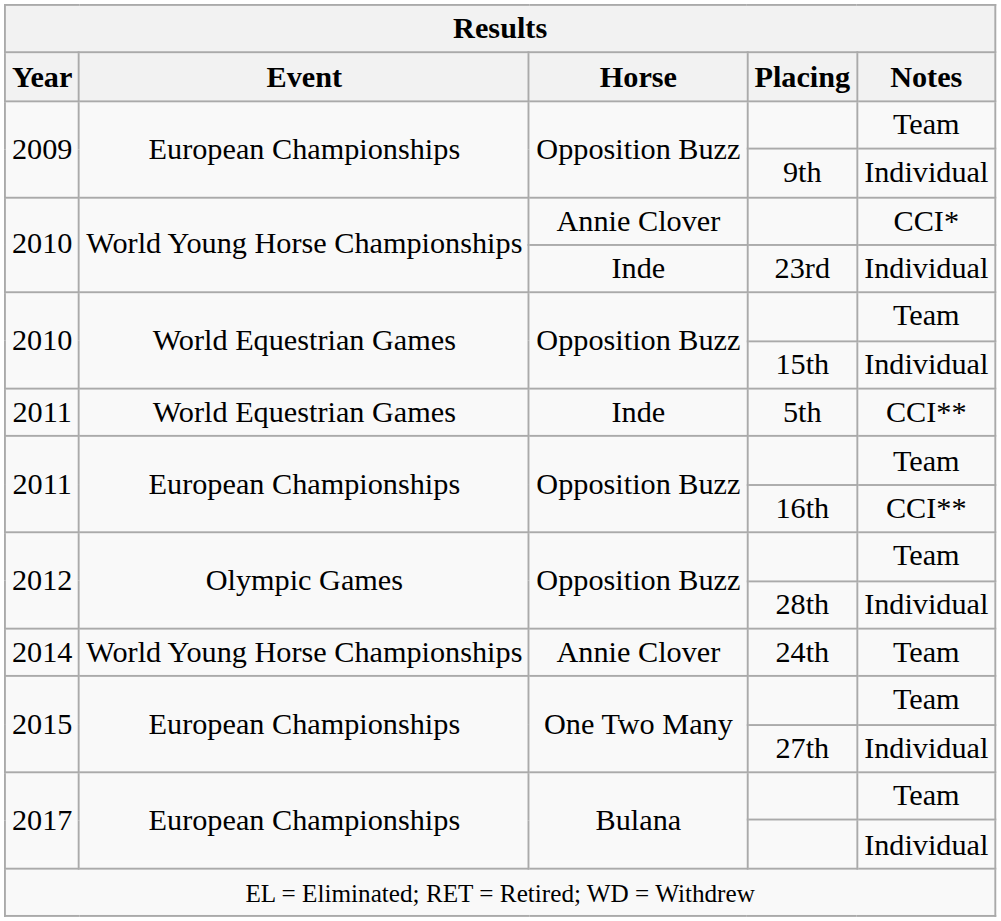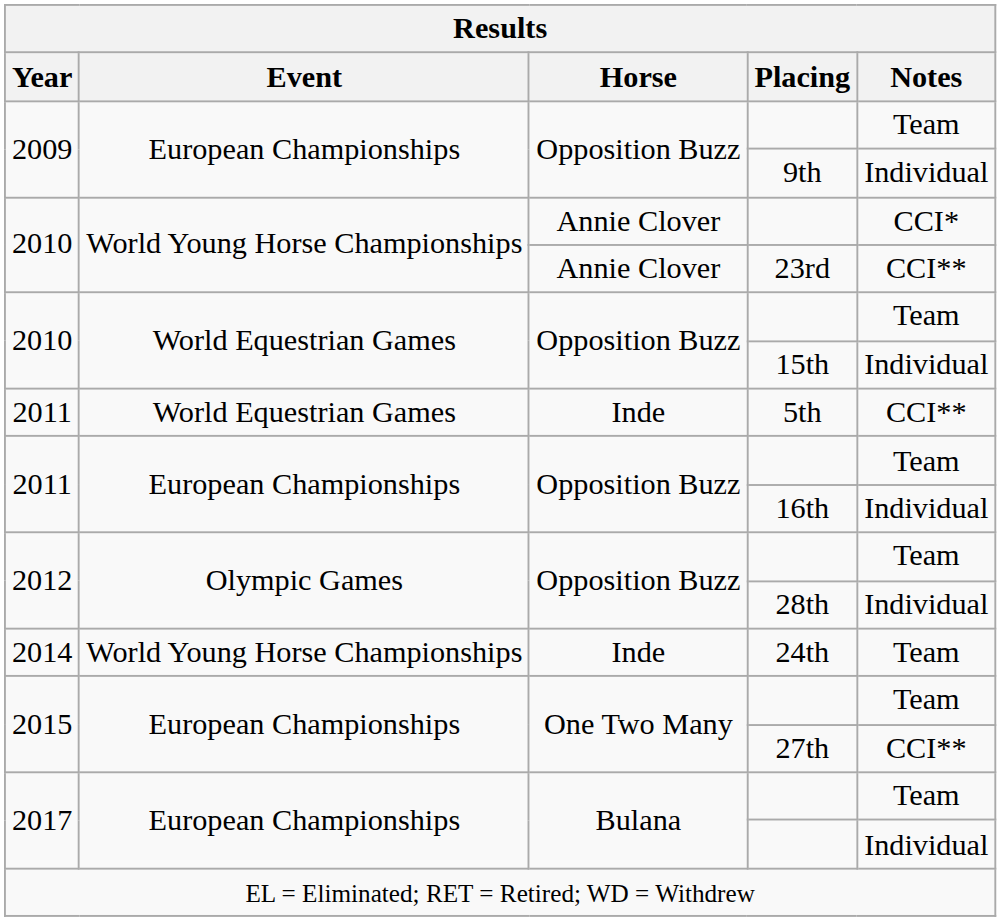23rd | Horse: Inde -> Annie Clover
23rd | Notes: Individual -> CCI**
16th | Notes: CCI** -> Individual
24th | Horse: Annie Clover -> Inde
27th | Notes: Individual -> CCI**
